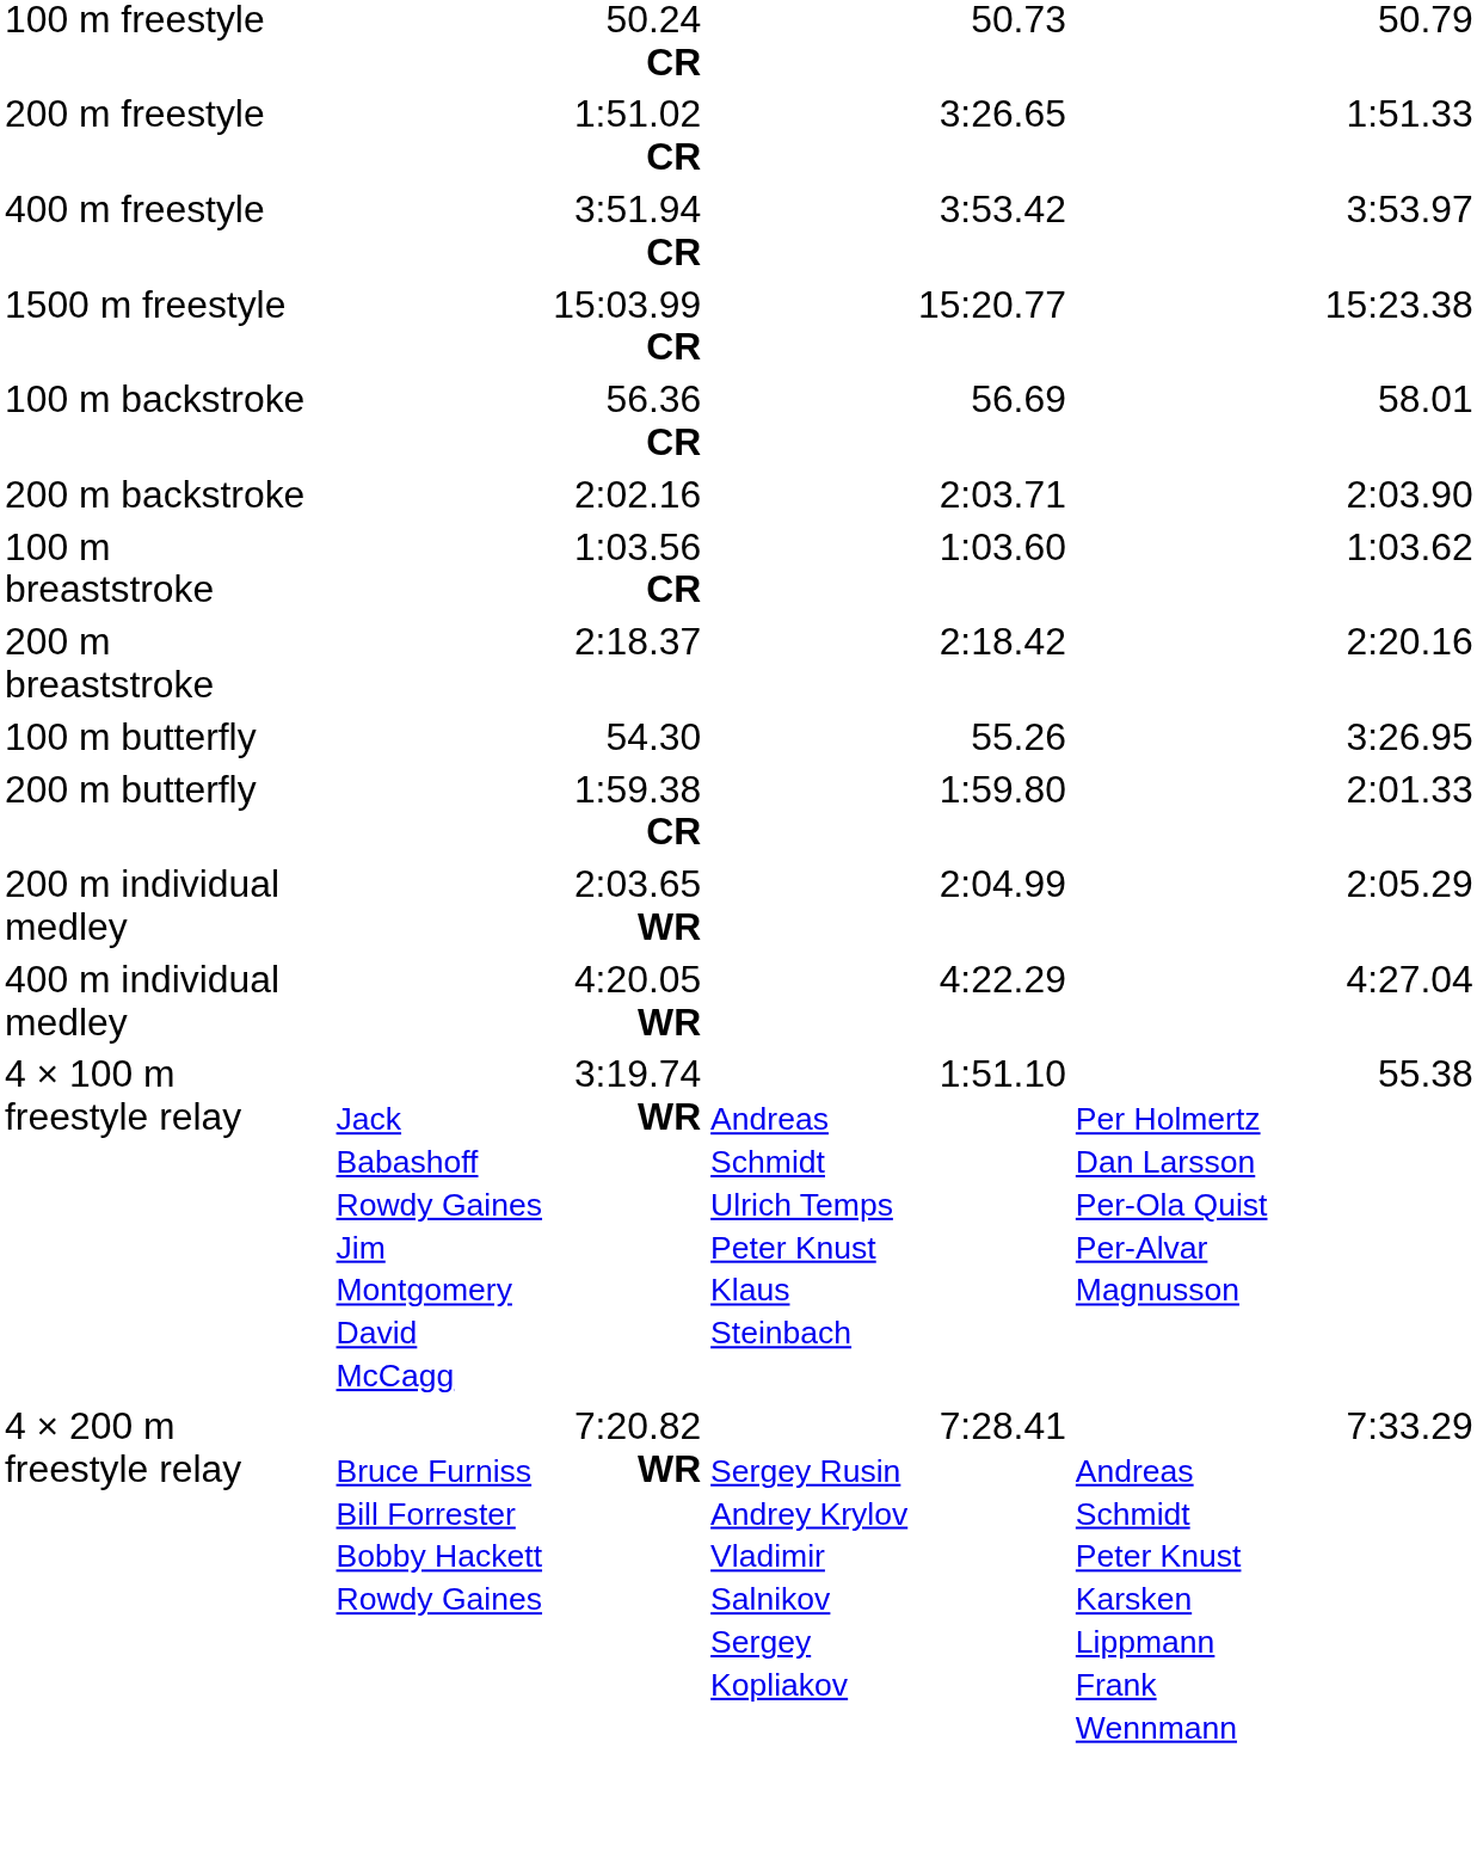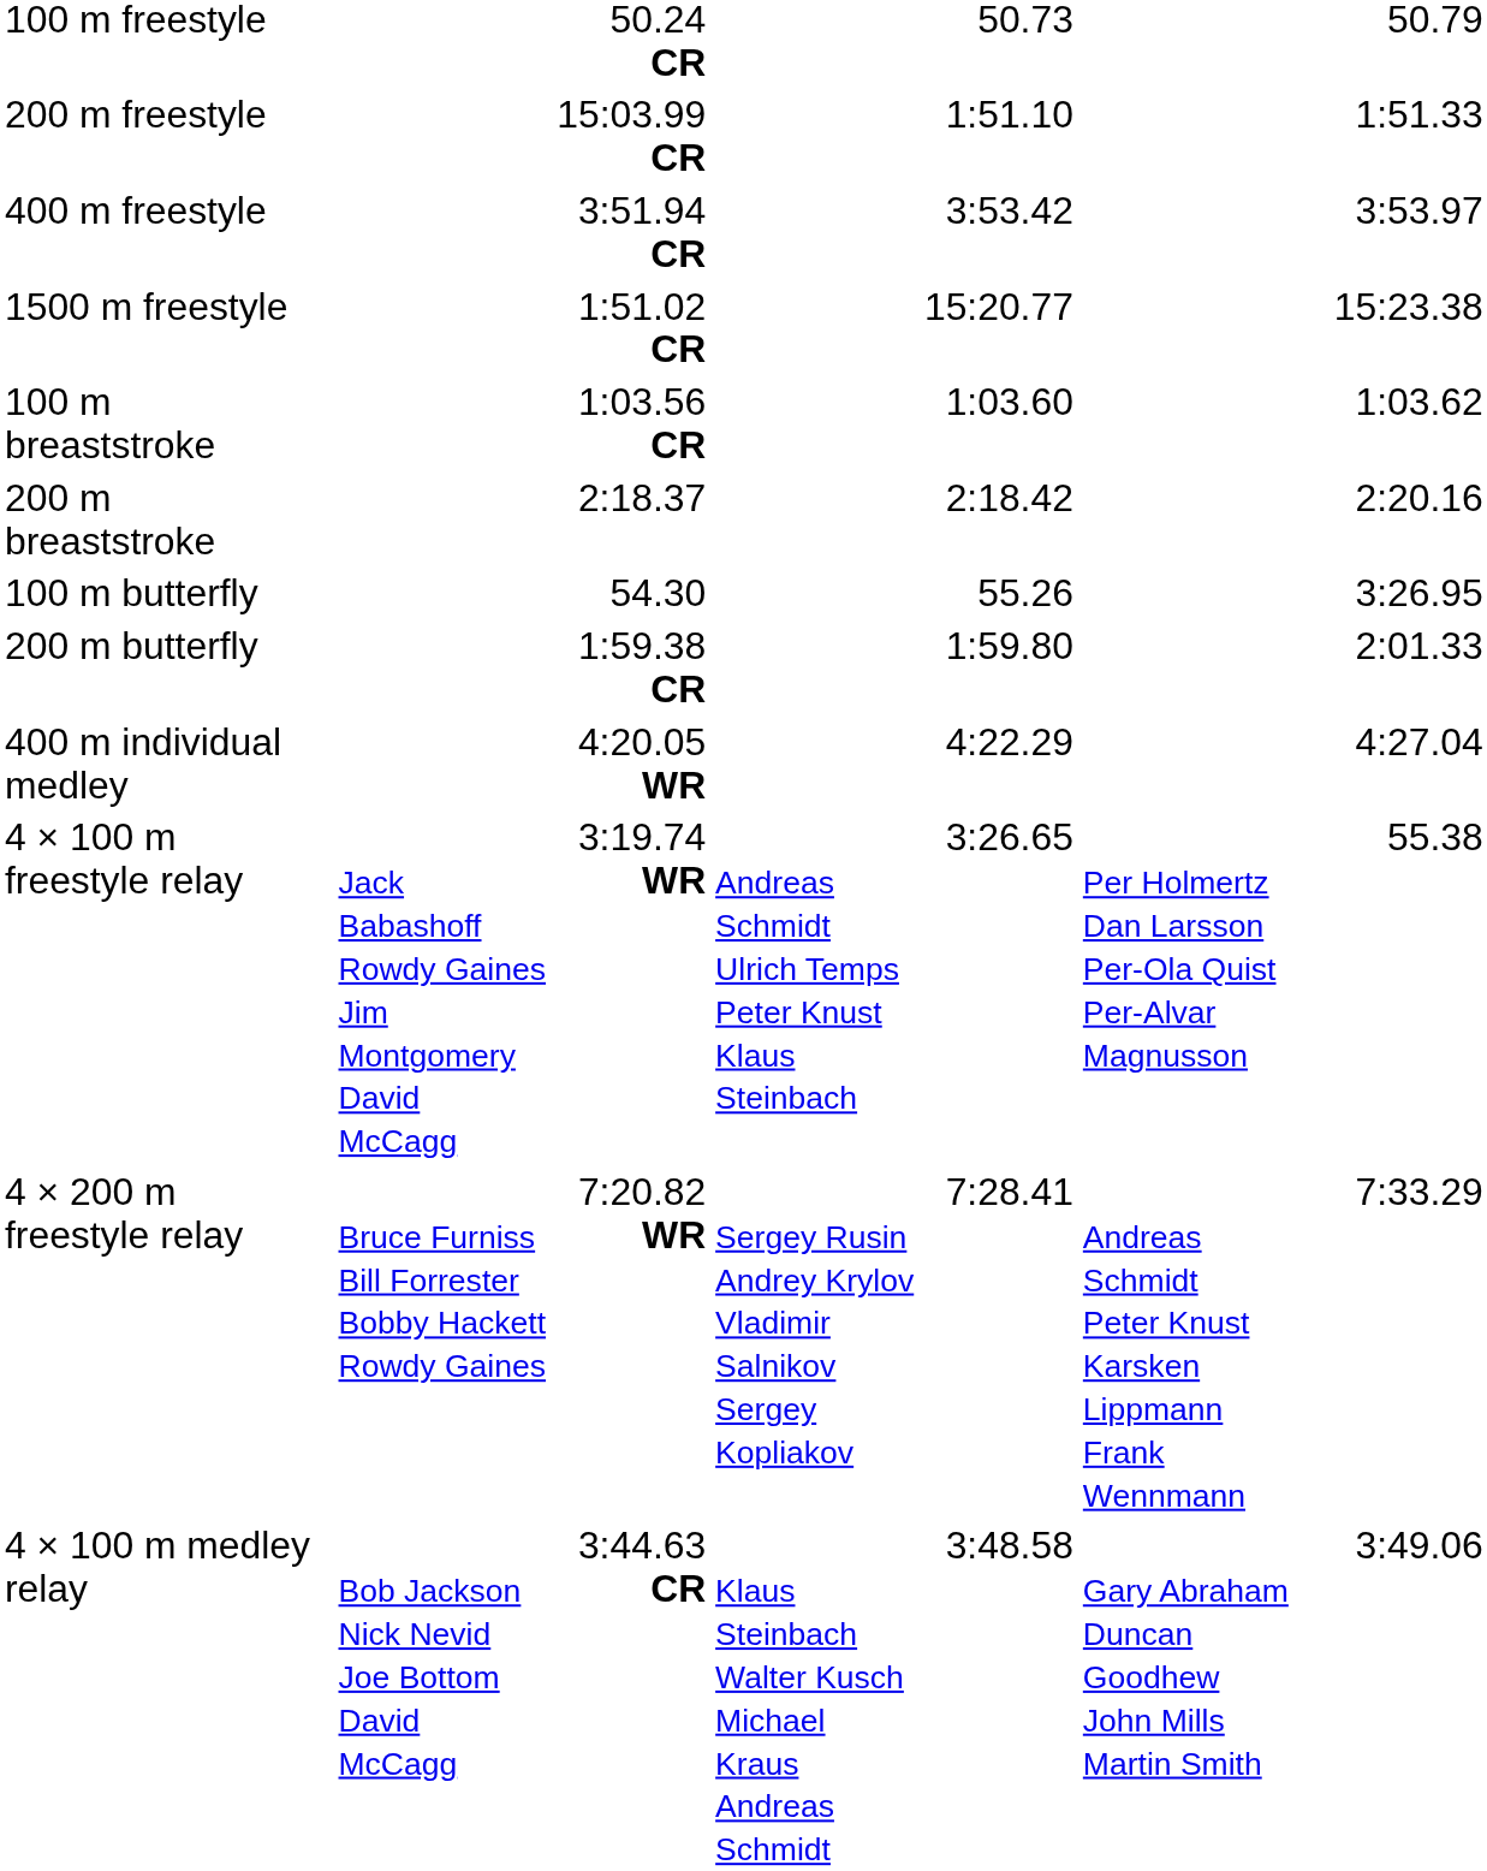200 m freestyle | column 3: 1:51.02 CR -> 15:03.99 CR
200 m freestyle | column 5: 3:26.65 -> 1:51.10
1500 m freestyle | column 3: 15:03.99 CR -> 1:51.02 CR
- row: 100 m backstroke | 56.36 CR | 56.69 | 58.01
- row: 200 m backstroke | 2:02.16 | 2:03.71 | 2:03.90
- row: 200 m individual medley | 2:03.65 WR | 2:04.99 | 2:05.29
4 × 100 m freestyle relay | column 5: 1:51.10 -> 3:26.65
+ row: 4 × 100 m medley relay | Bob Jackson Nick Nevid Joe Bottom David McCagg | 3:44.63 CR | Klaus Steinbach Walter Kusch Michael Kraus Andreas Schmidt | 3:48.58 | Gary Abraham Duncan Goodhew John Mills Martin Smith | 3:49.06
